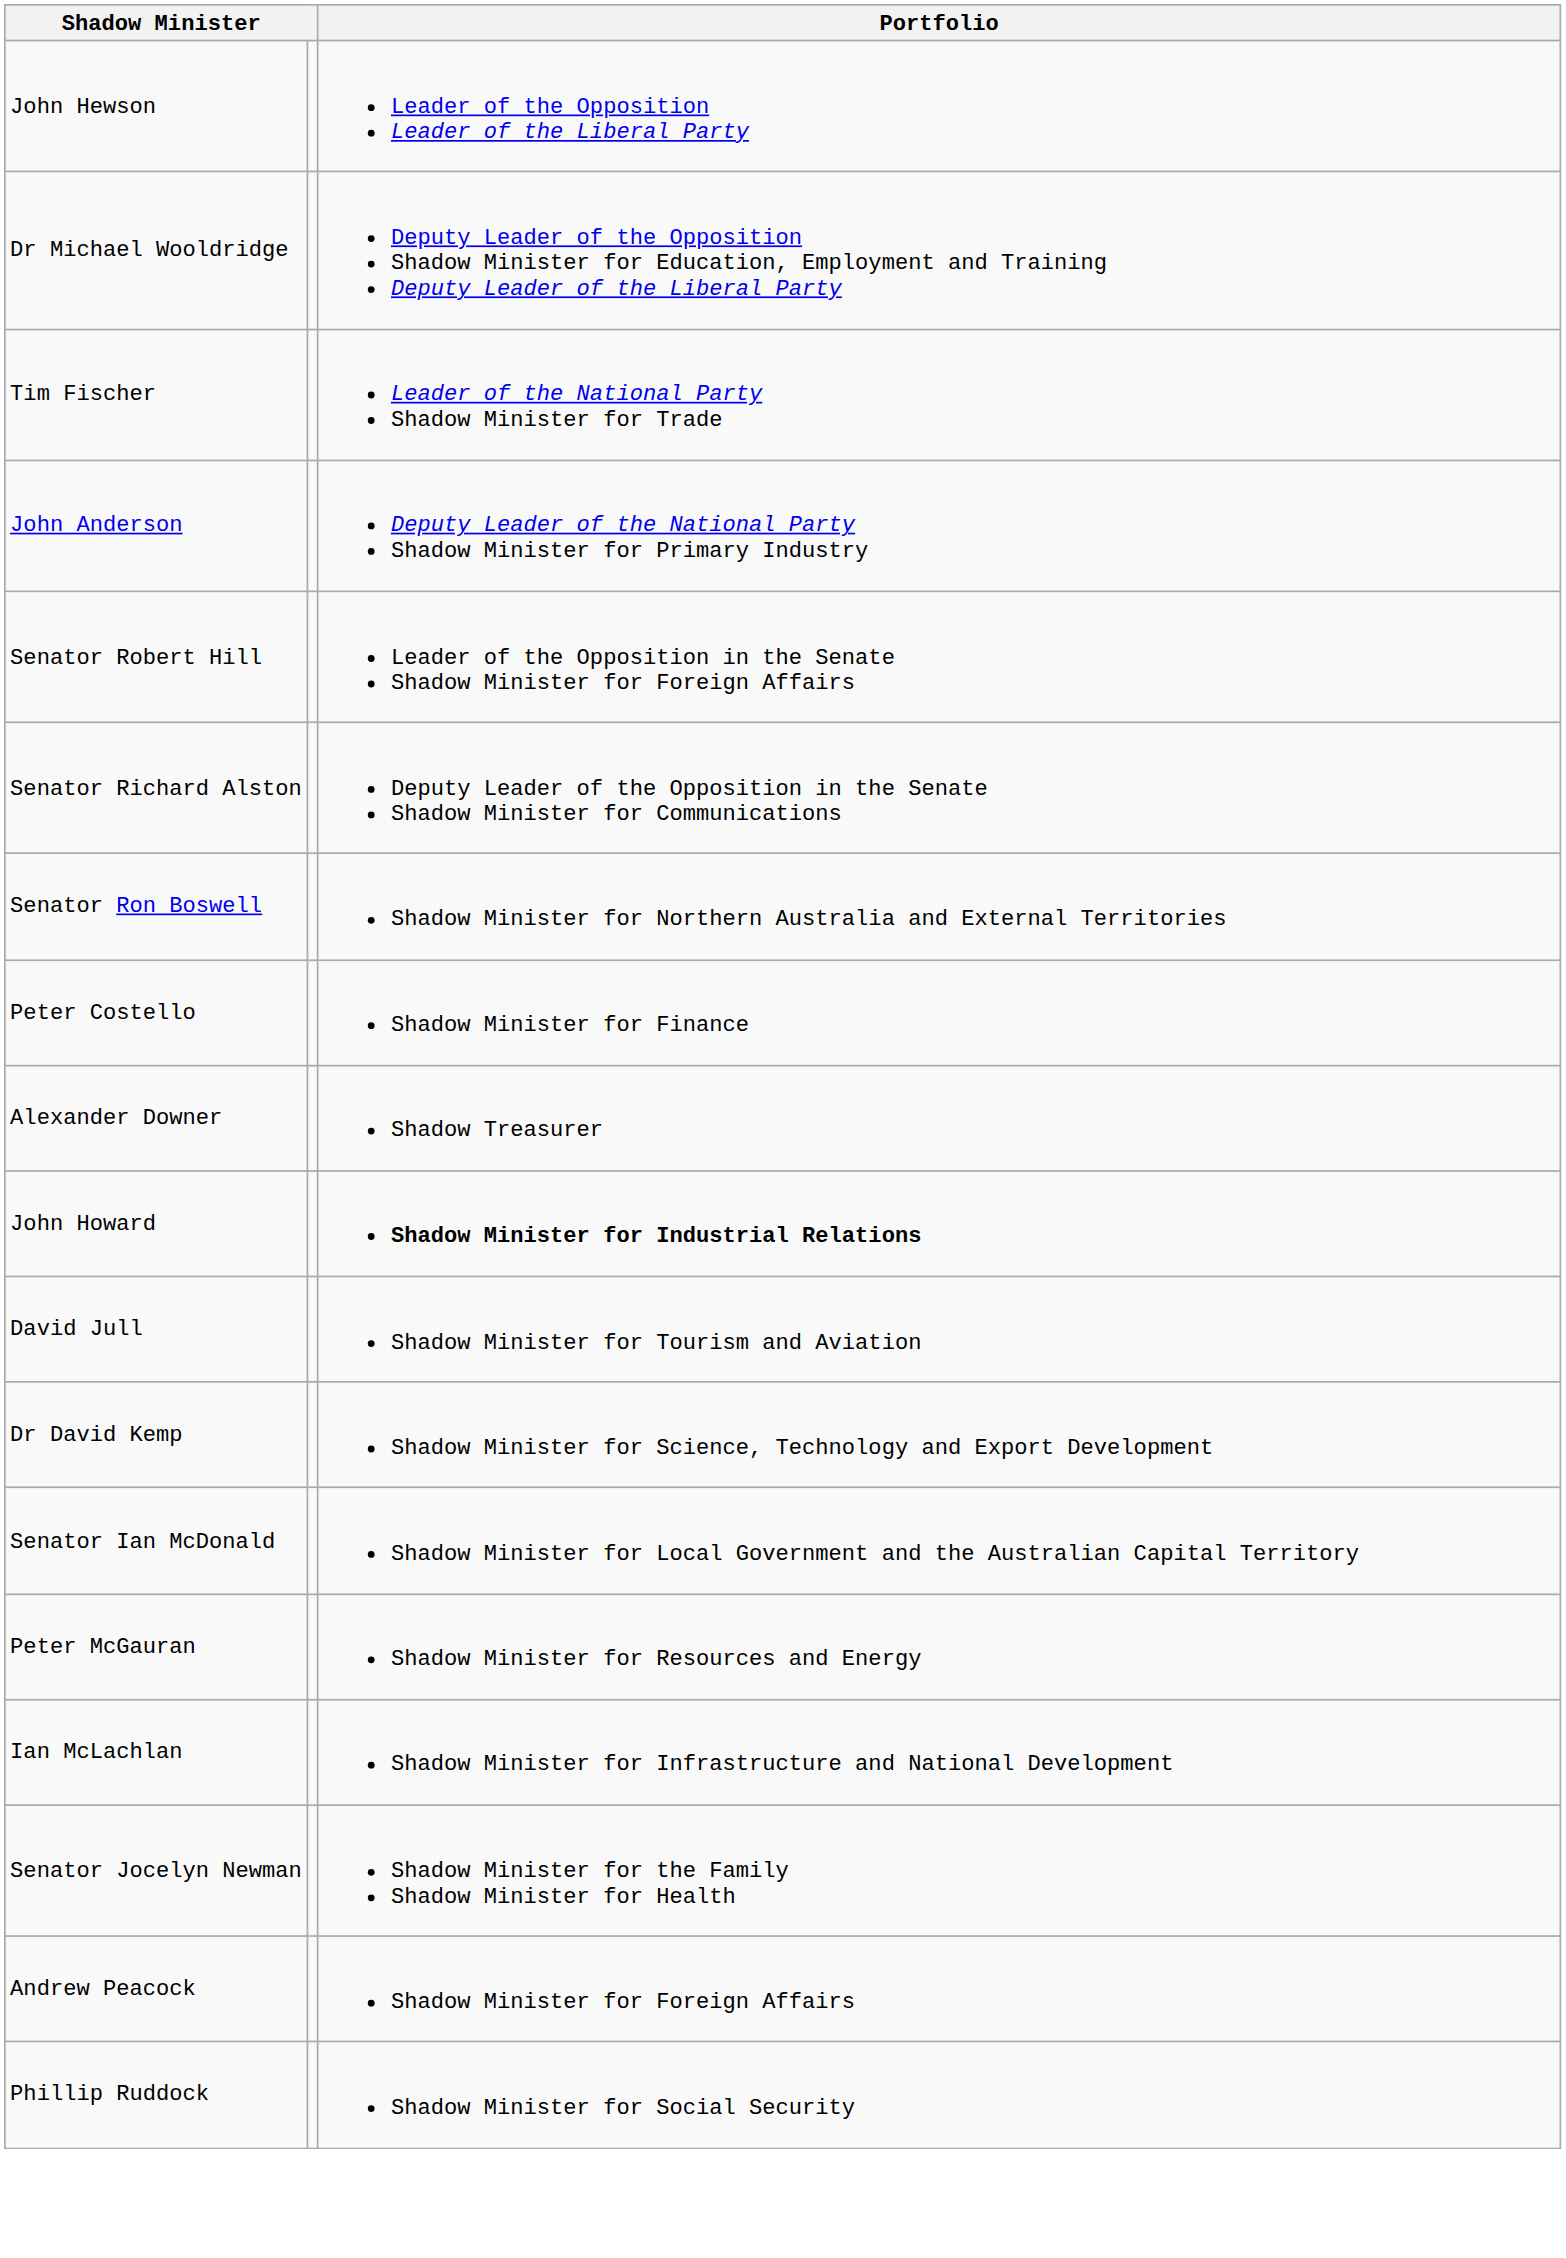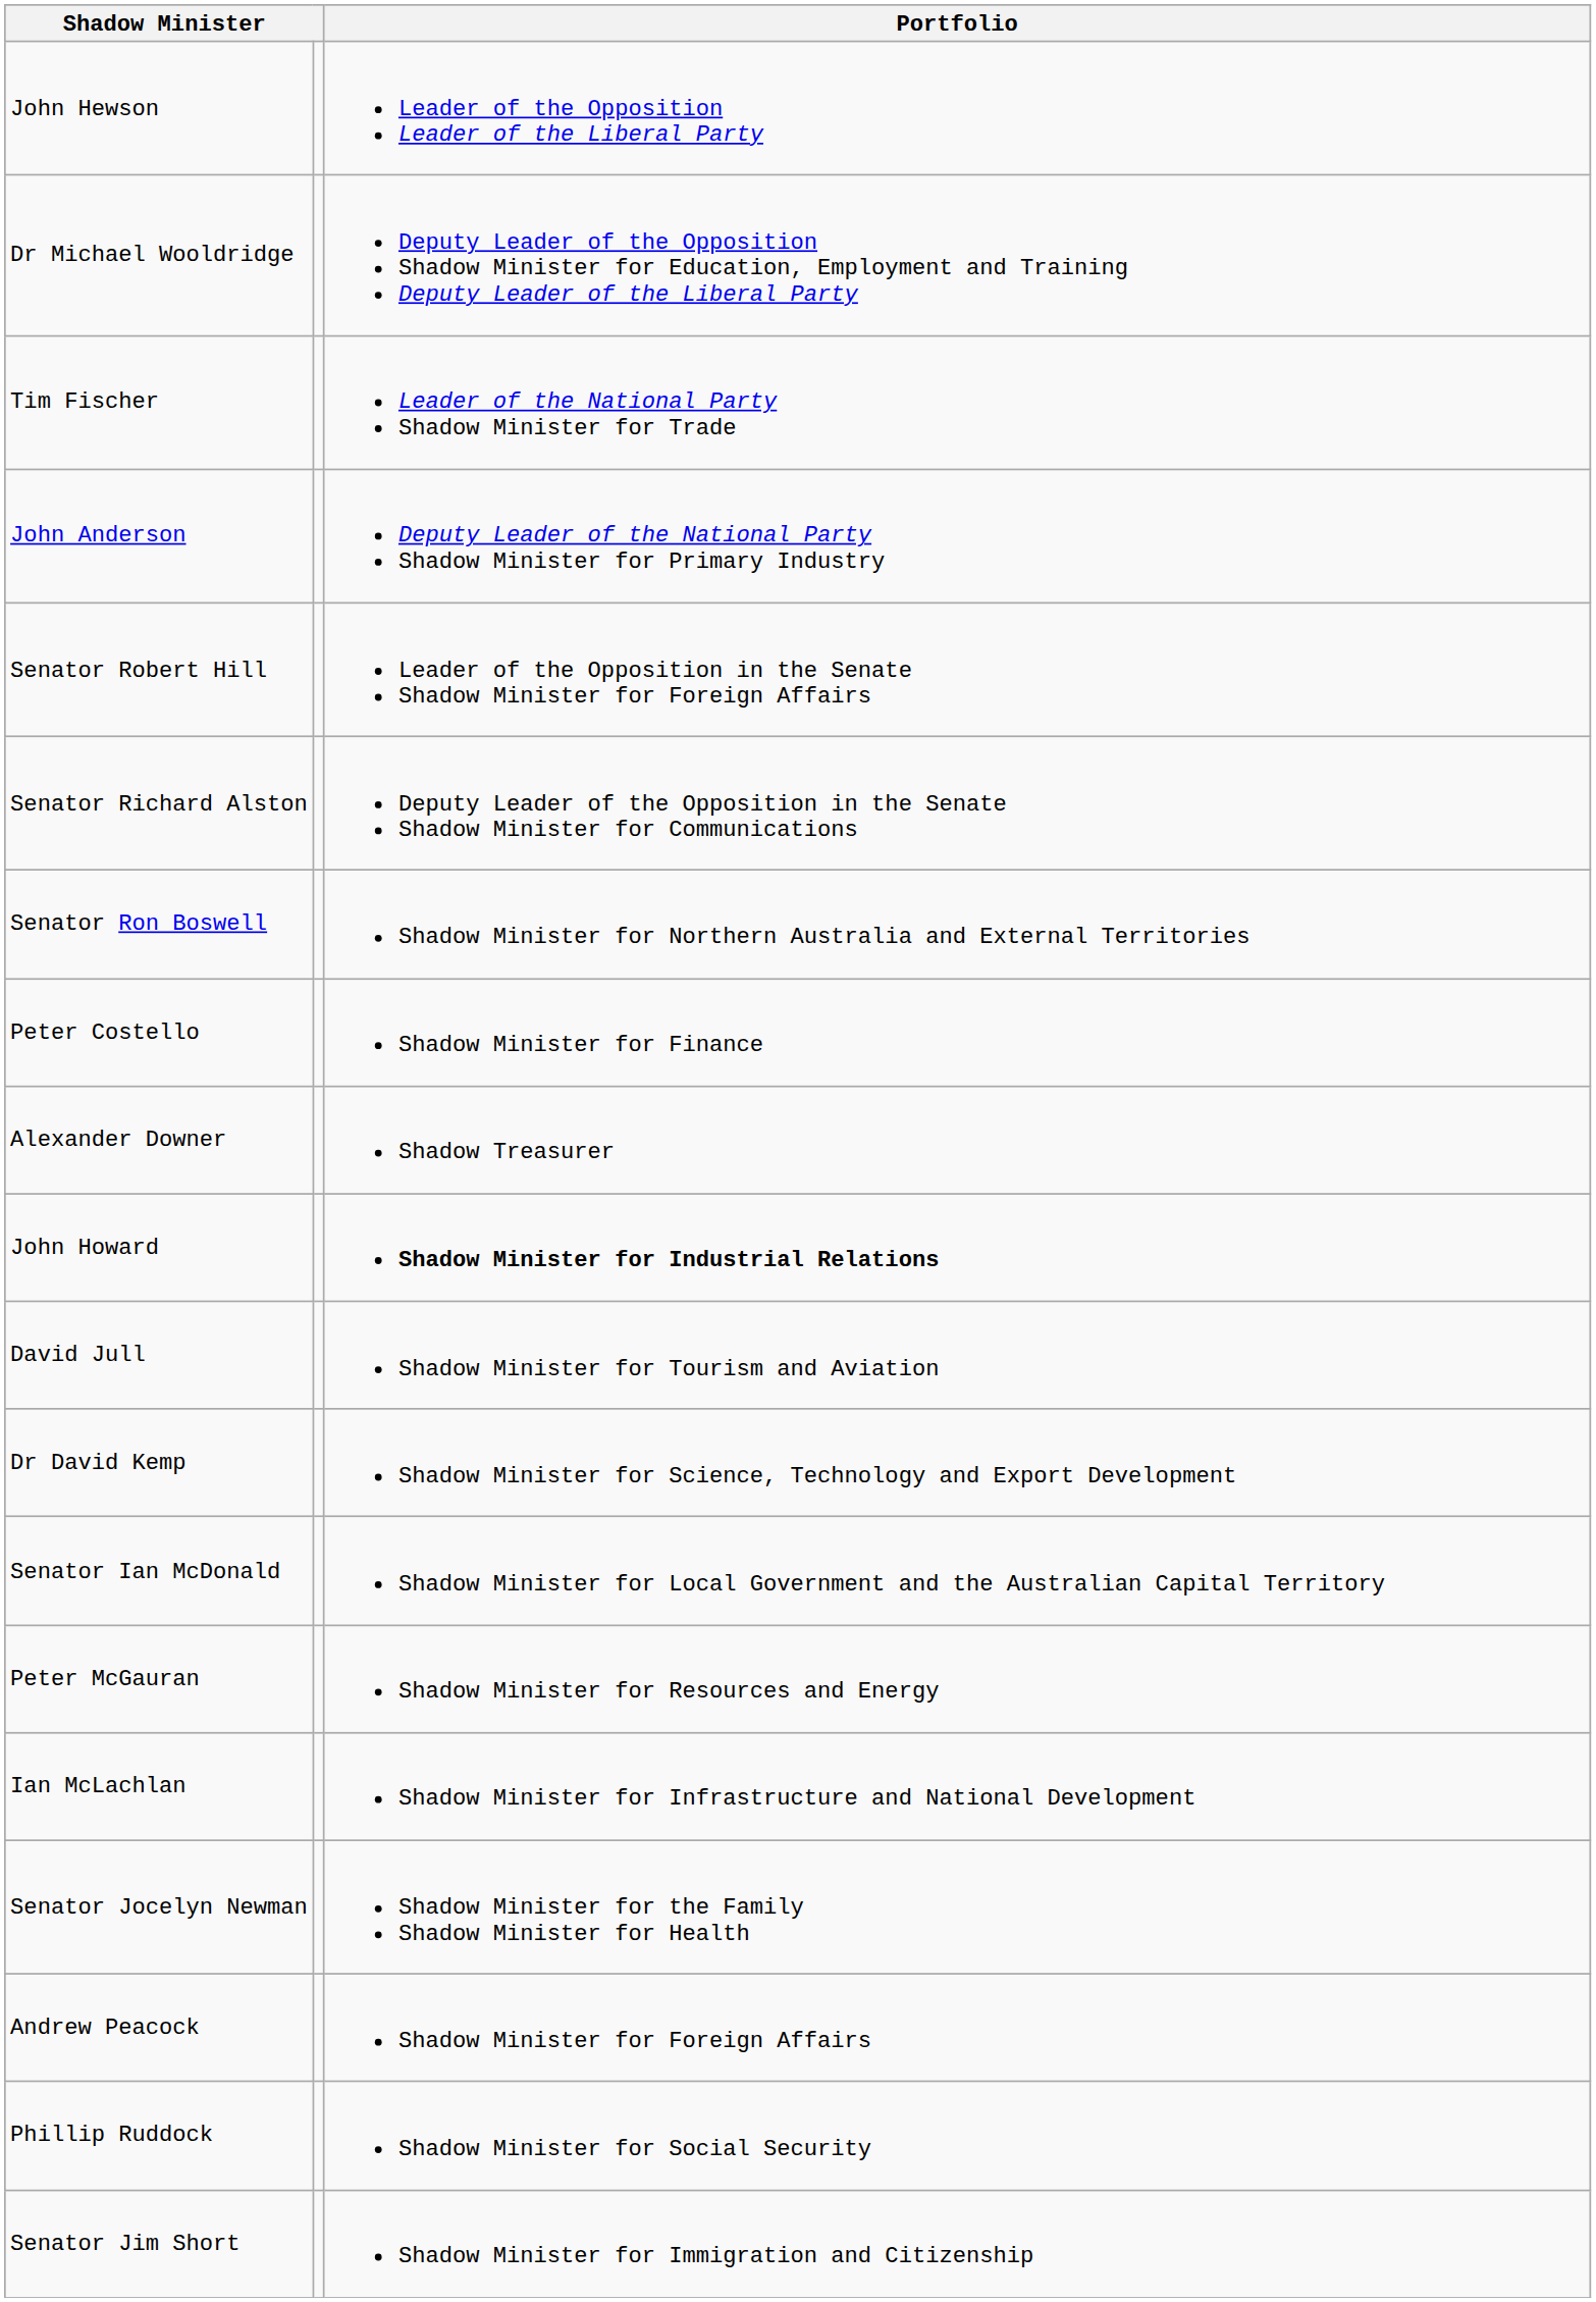+ row: Senator Jim Short | Shadow Minister for Immigration and Citizenship
